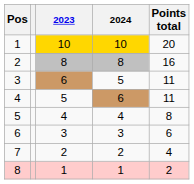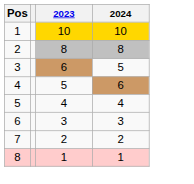- column: Points total | 20 | 16 | 11 | 11 | 8 | 6 | 4 | 2
